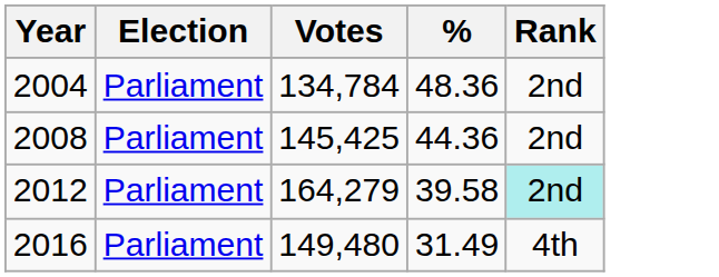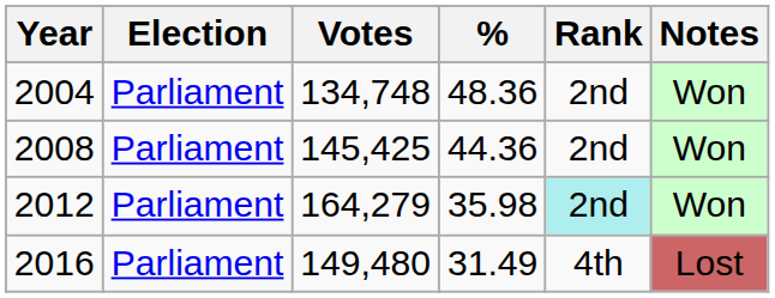+ column: Notes | Won | Won | Won | Lost
2004 | Votes: 134,784 -> 134,748
2012 | %: 39.58 -> 35.98
